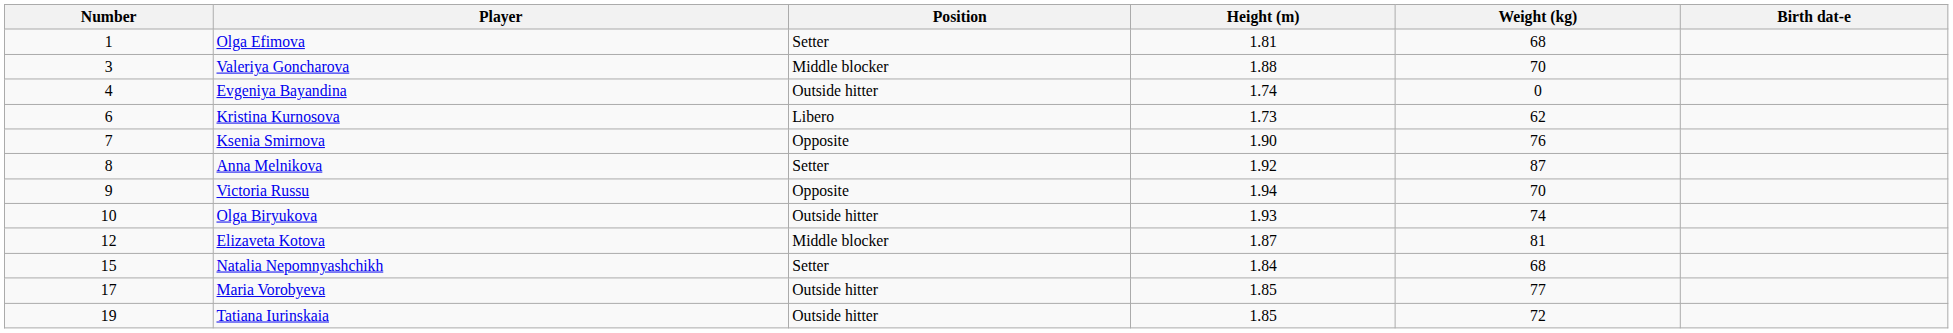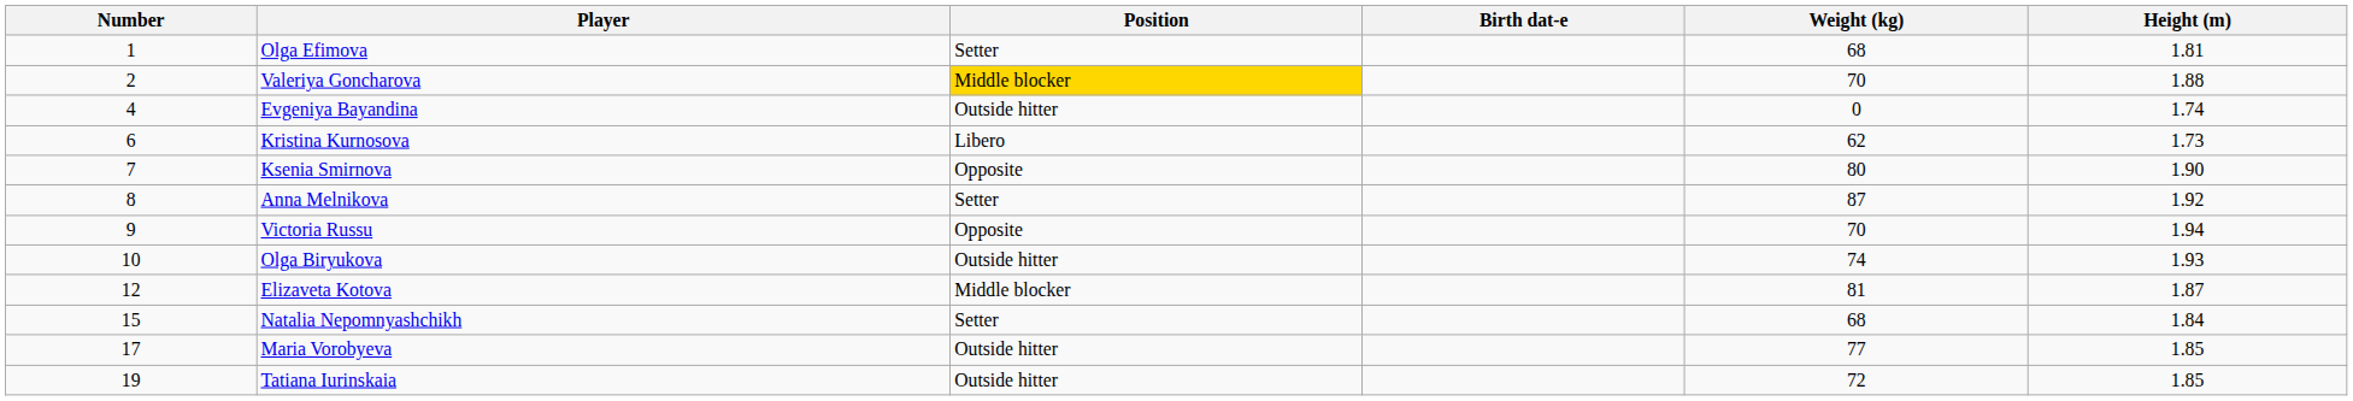columns swapped: Height (m) <-> Birth dat-e
Valeriya Goncharova | Number: 3 -> 2
Valeriya Goncharova | Position: no background -> gold background
Ksenia Smirnova | Weight (kg): 76 -> 80
